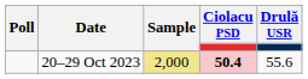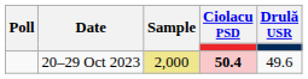20–29 Oct 2023 | Drulă USR: 55.6 -> 49.6
